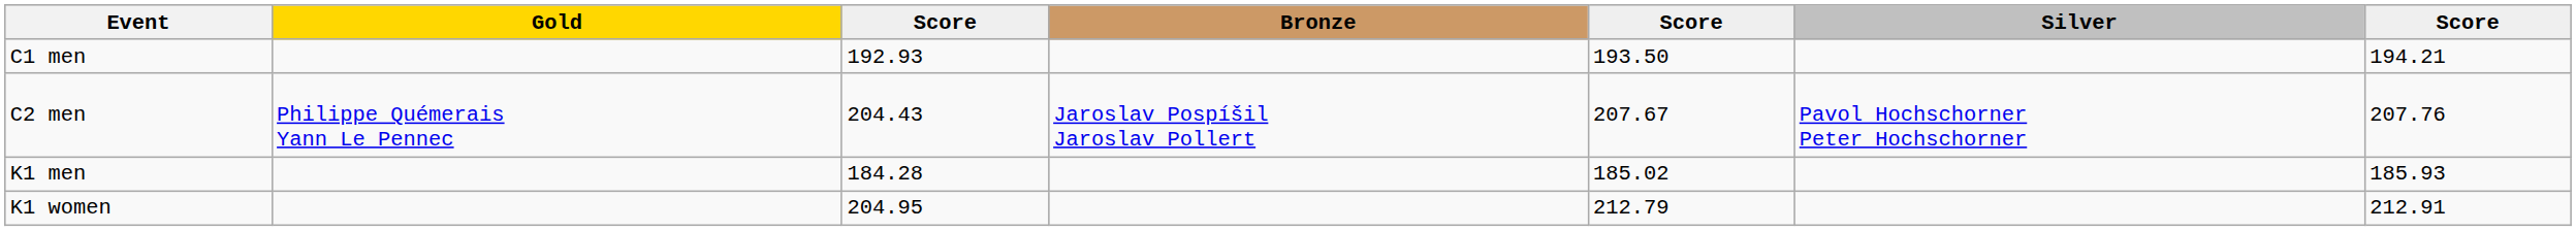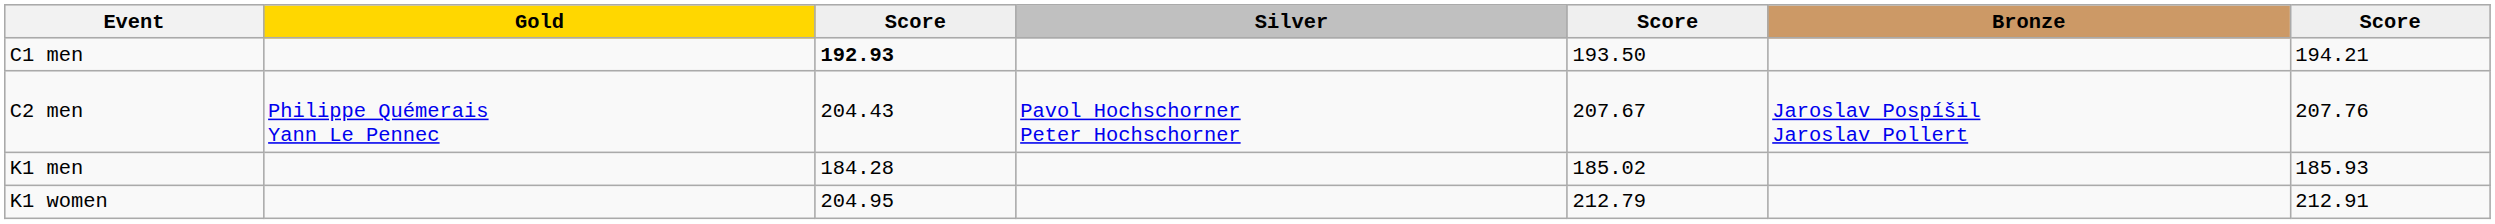columns swapped: Silver <-> Bronze
C1 men | column 3: normal -> bold
